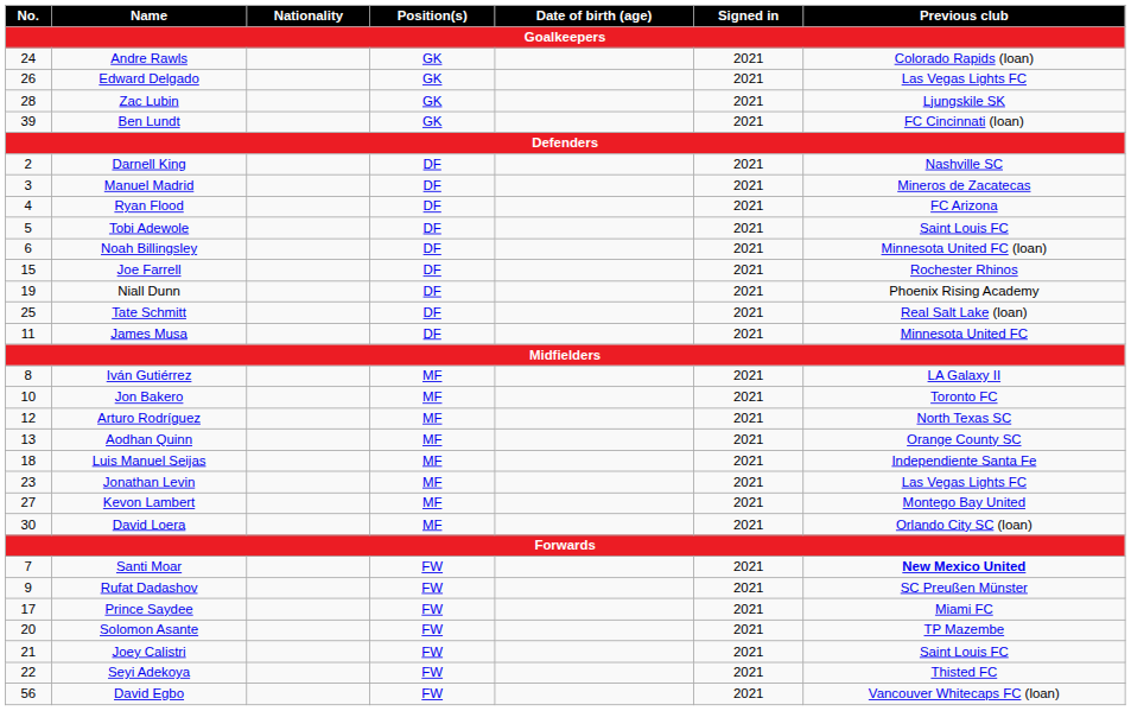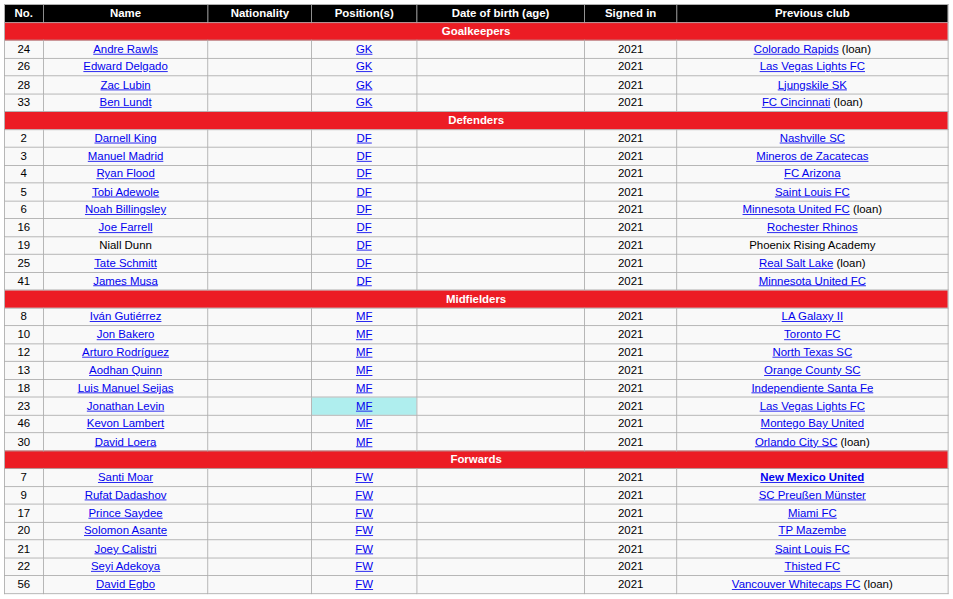Ben Lundt | No.: 39 -> 33
Joe Farrell | No.: 15 -> 16
James Musa | No.: 11 -> 41
Jonathan Levin | Position(s): no background -> paleturquoise background
Kevon Lambert | No.: 27 -> 46
